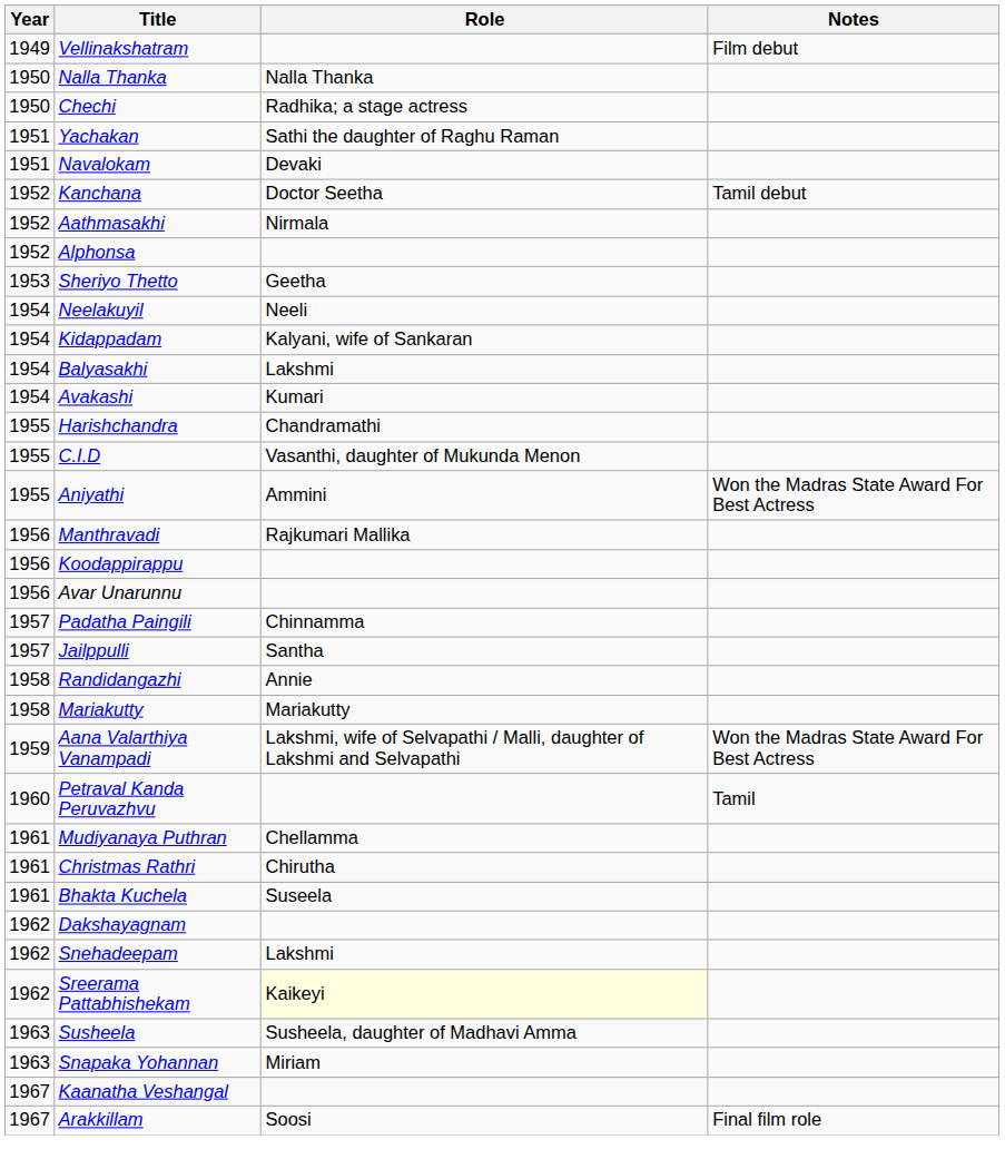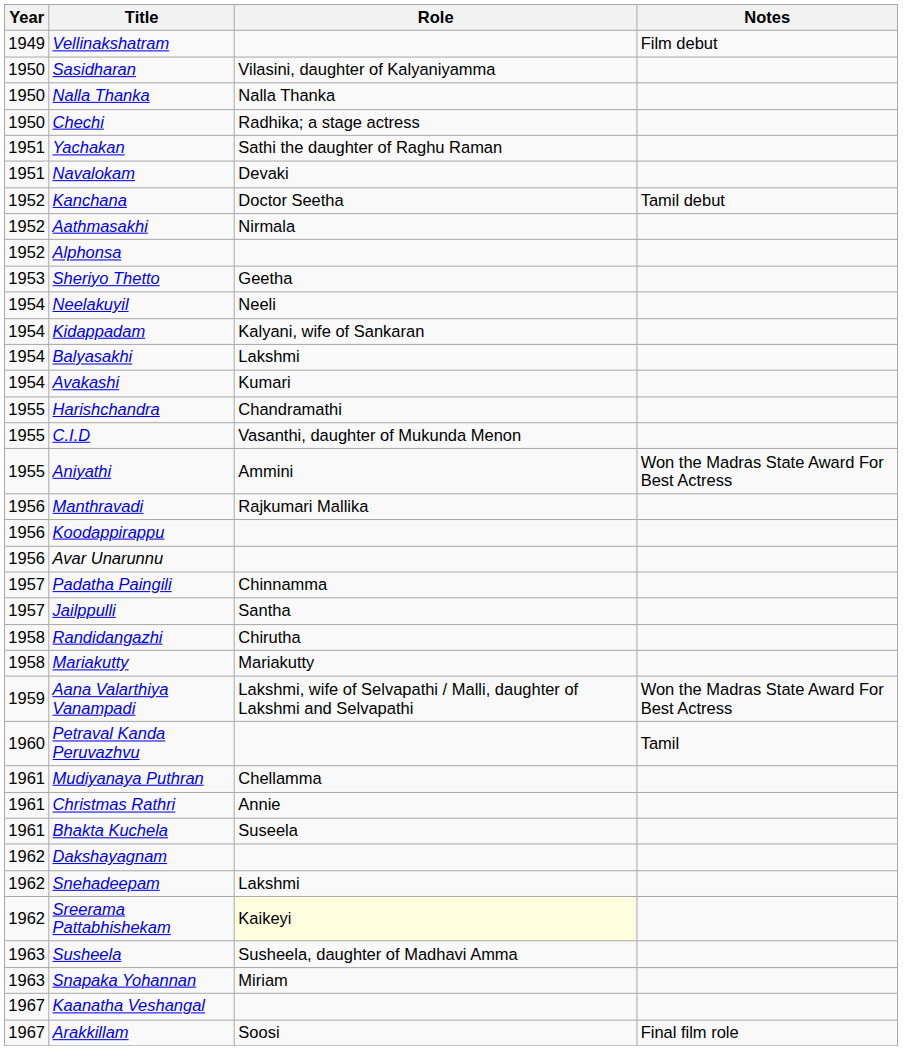+ row: 1950 | Sasidharan | Vilasini, daughter of Kalyaniyamma
Randidangazhi | Role: Annie -> Chirutha
Christmas Rathri | Role: Chirutha -> Annie
